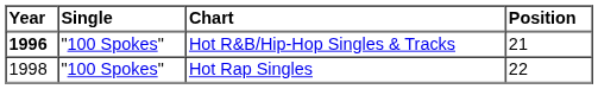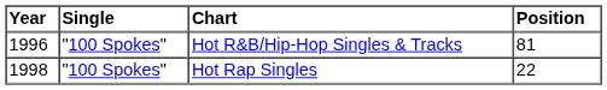Hot R&B/Hip-Hop Singles & Tracks | Year: bold -> normal
Hot R&B/Hip-Hop Singles & Tracks | Position: 21 -> 81
